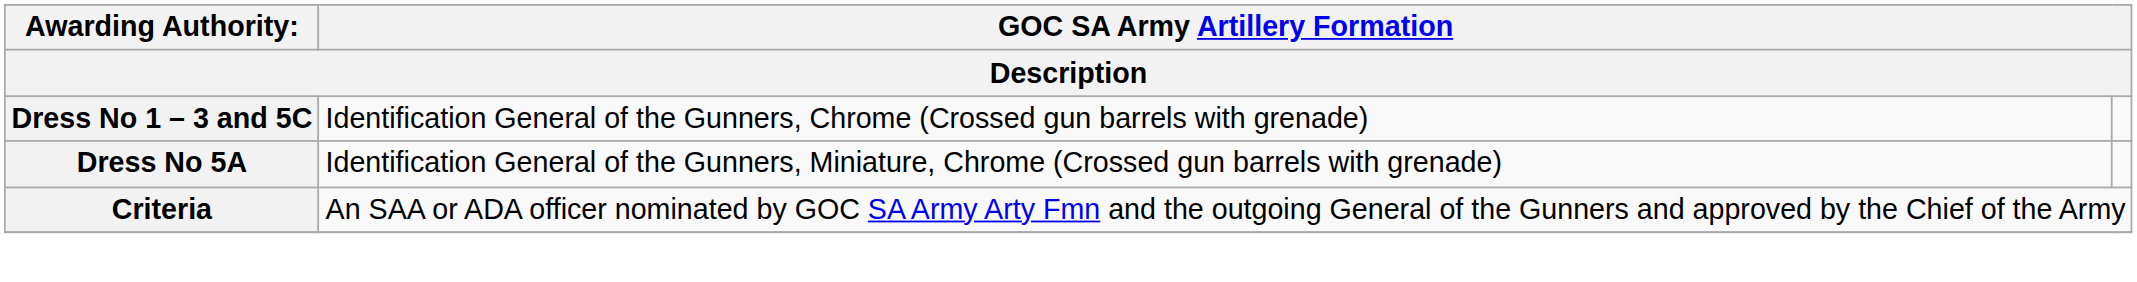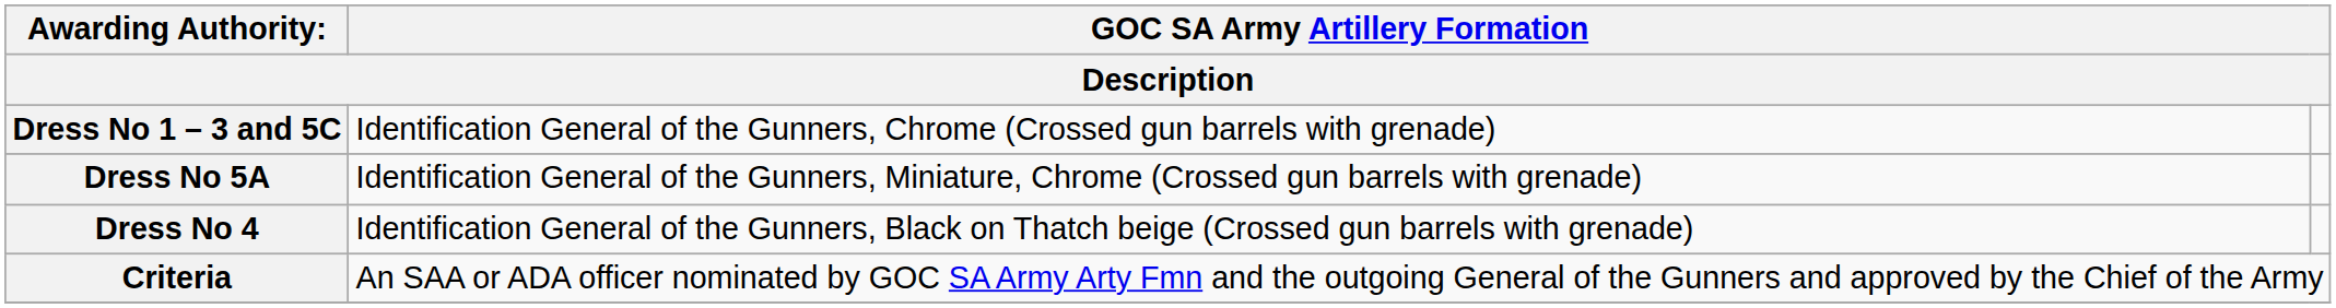+ row: Dress No 4 | Identification General of the Gunners, Black on Thatch beige (Crossed gun barrels with grenade)
